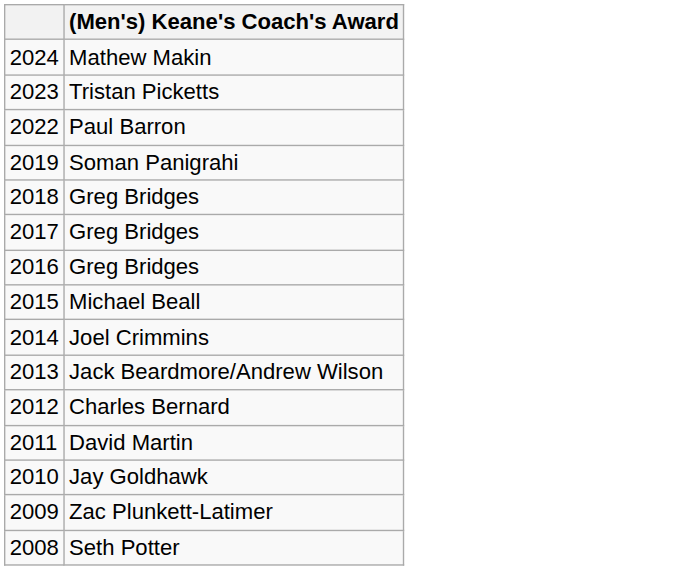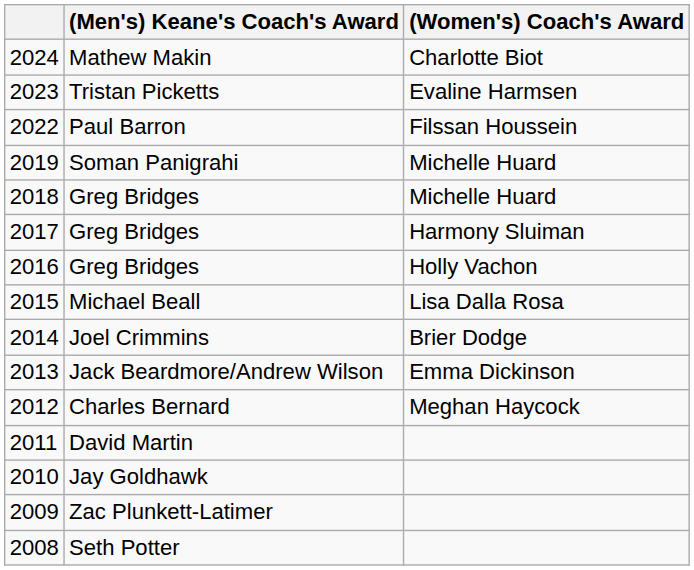+ column: (Women's) Coach's Award | Charlotte Biot | Evaline Harmsen | Filssan Houssein | Michelle Huard | Michelle Huard | Harmony Sluiman | Holly Vachon | Lisa Dalla Rosa | Brier Dodge | Emma Dickinson | Meghan Haycock
